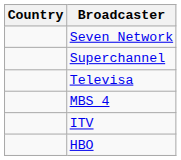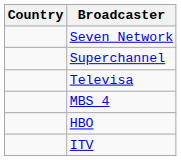rows swapped: ITV <-> HBO
